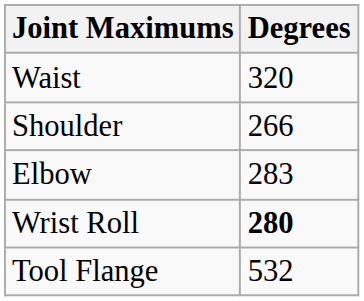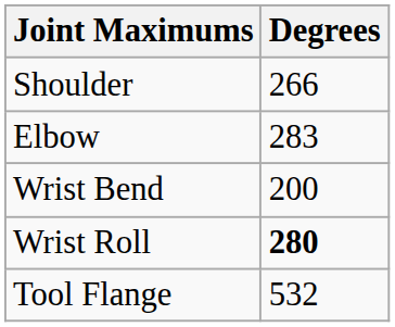- row: Waist | 320
+ row: Wrist Bend | 200
